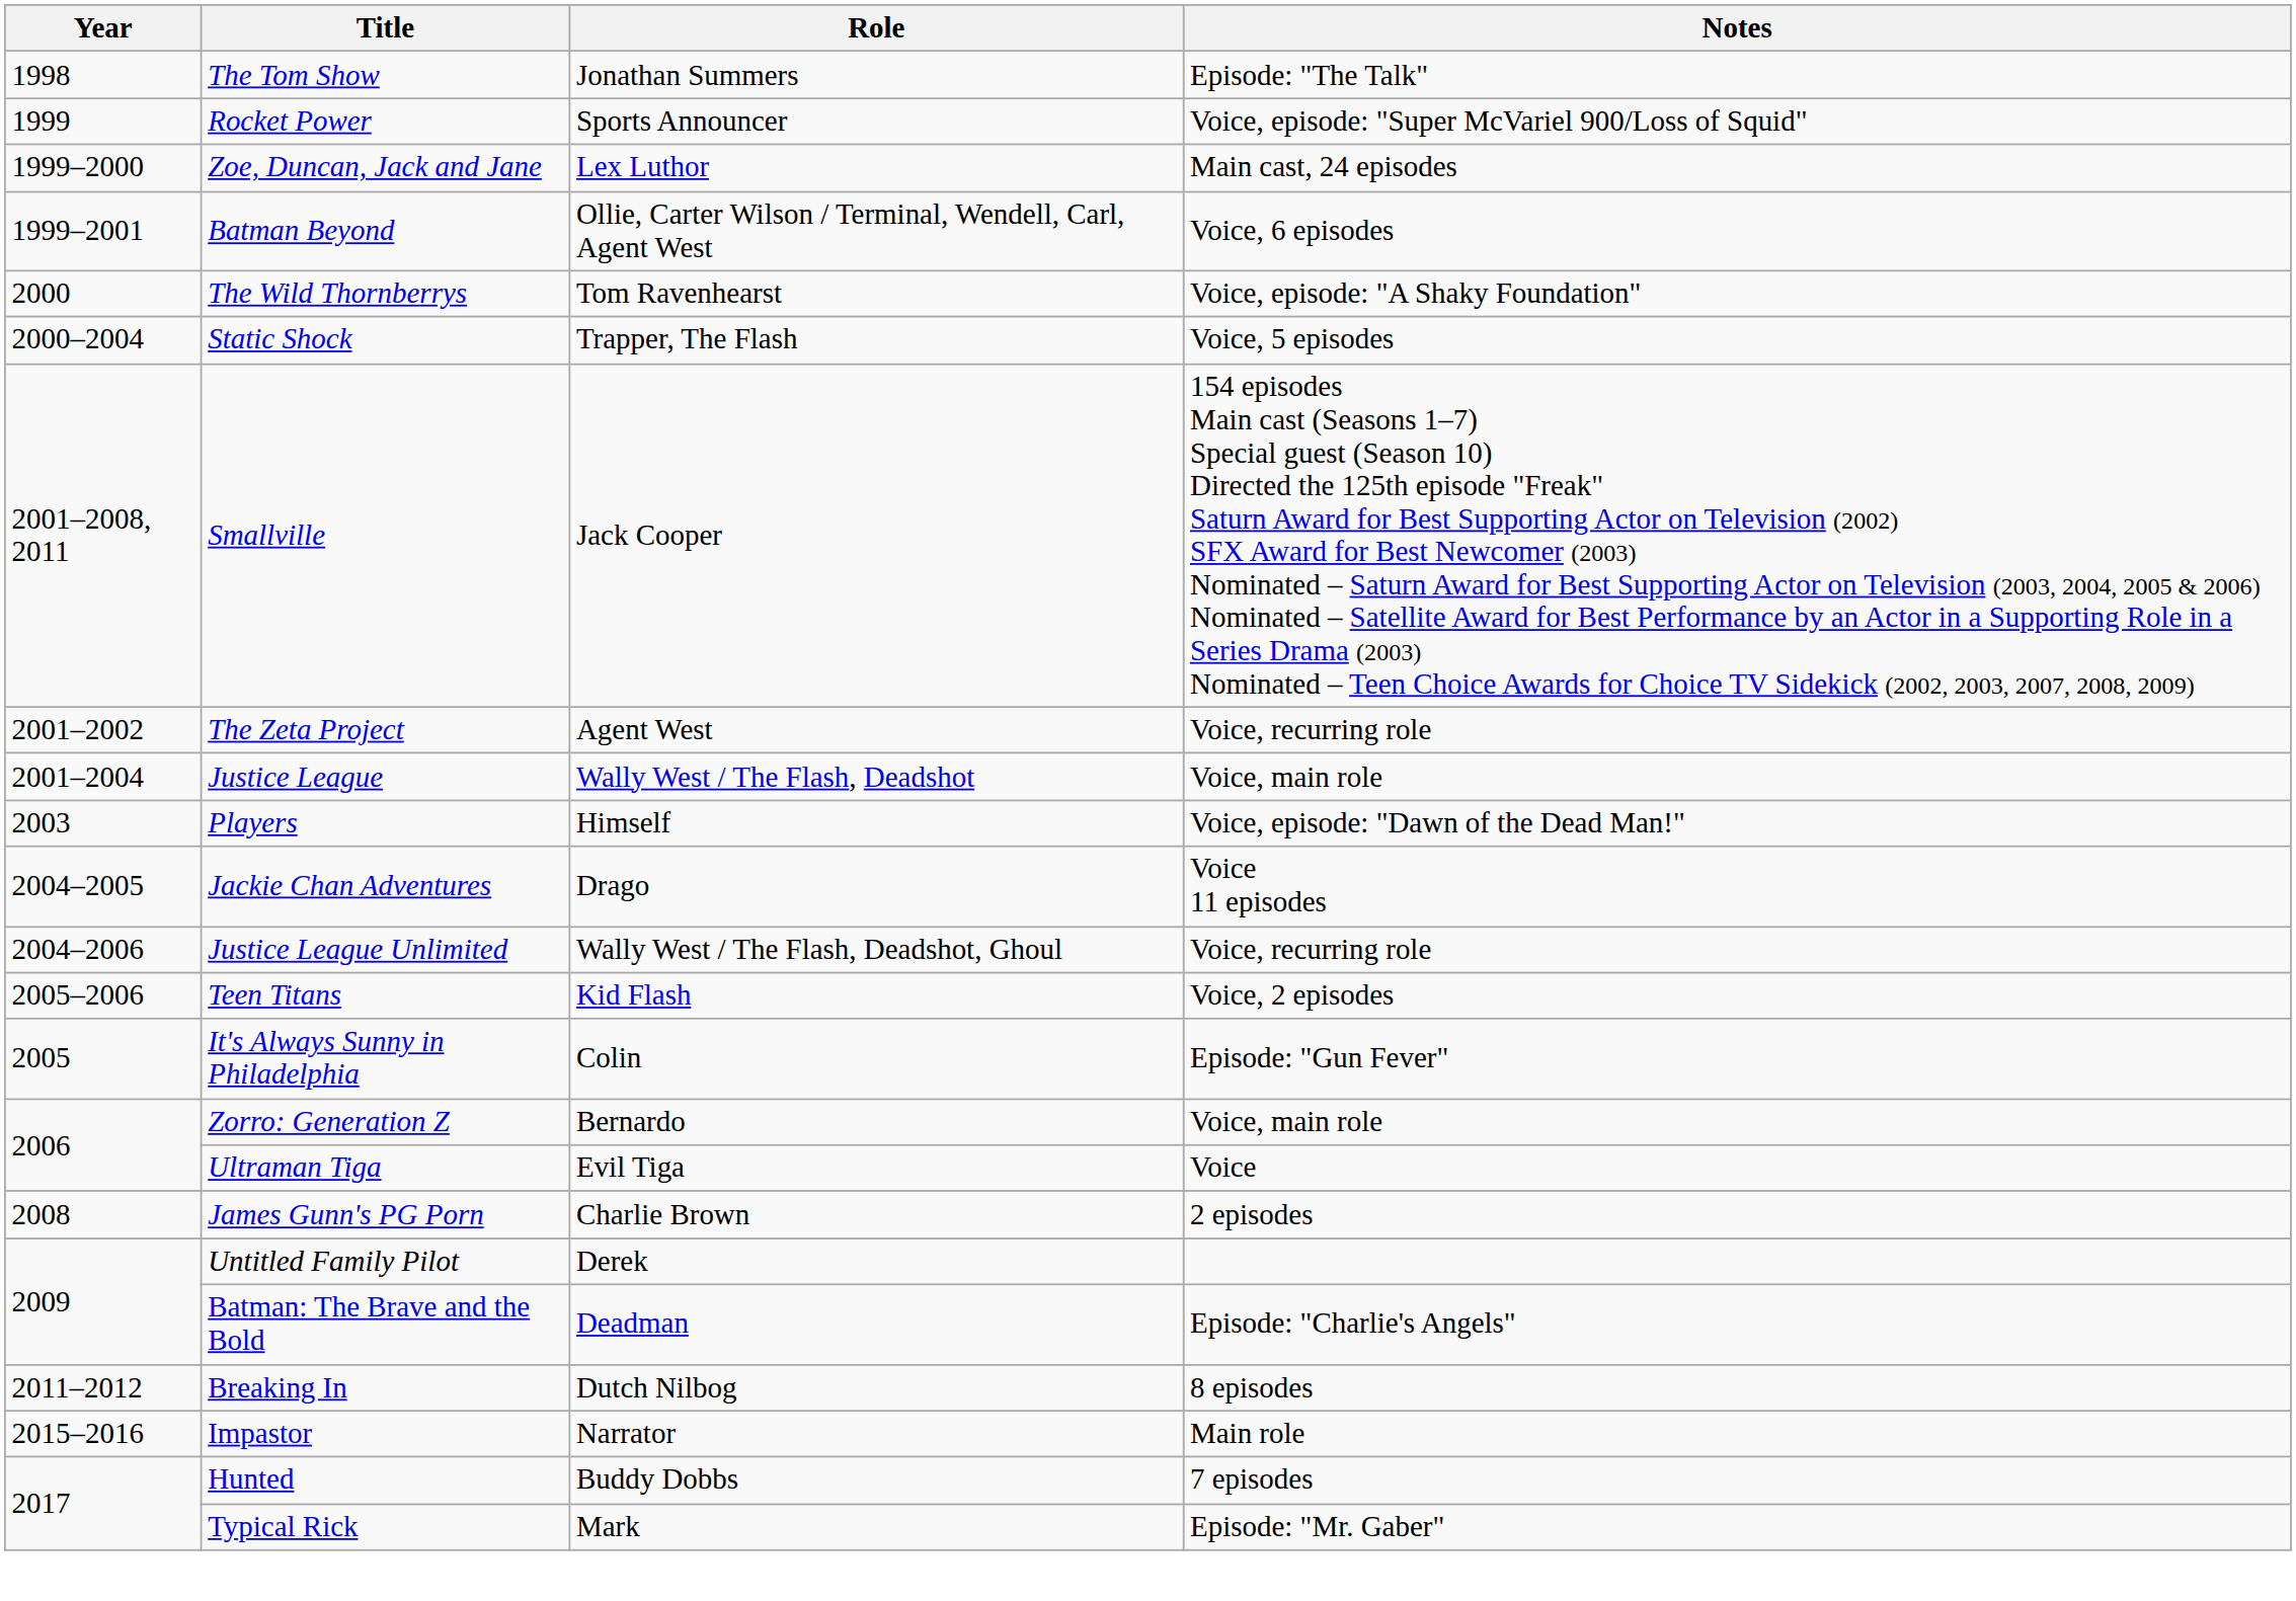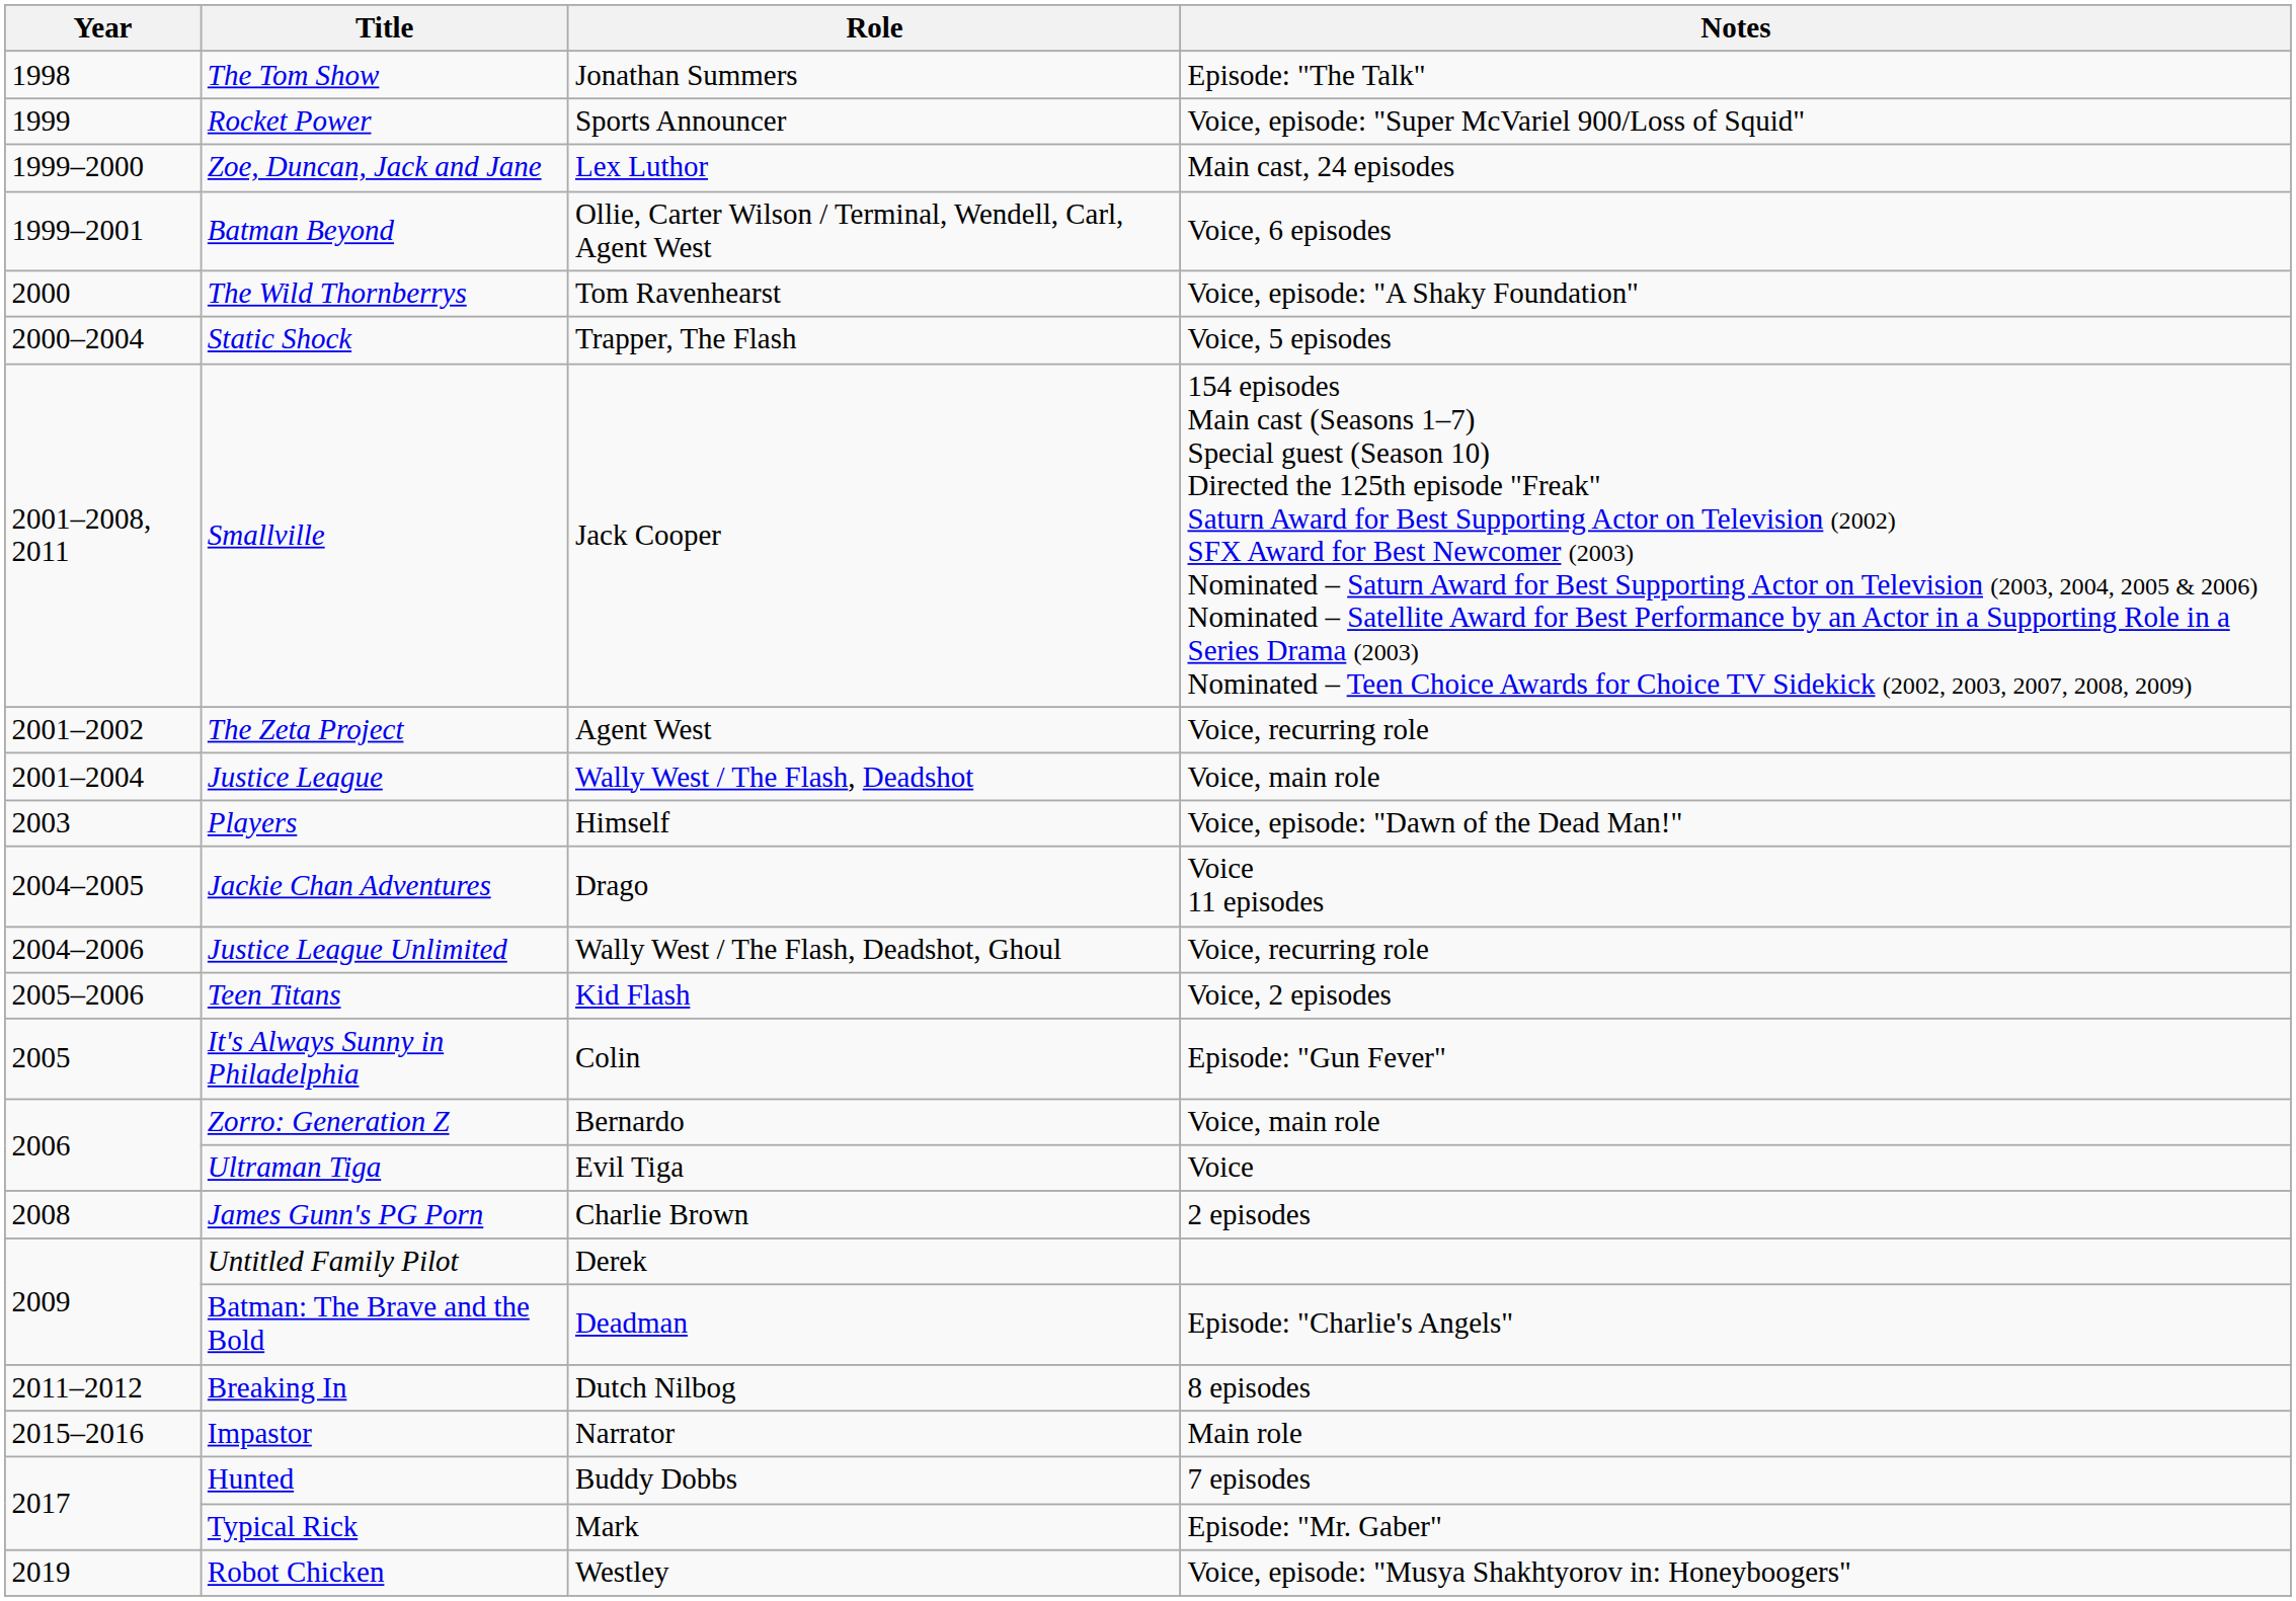+ row: 2019 | Robot Chicken | Westley | Voice, episode: "Musya Shakhtyorov in: Honeyboogers"
